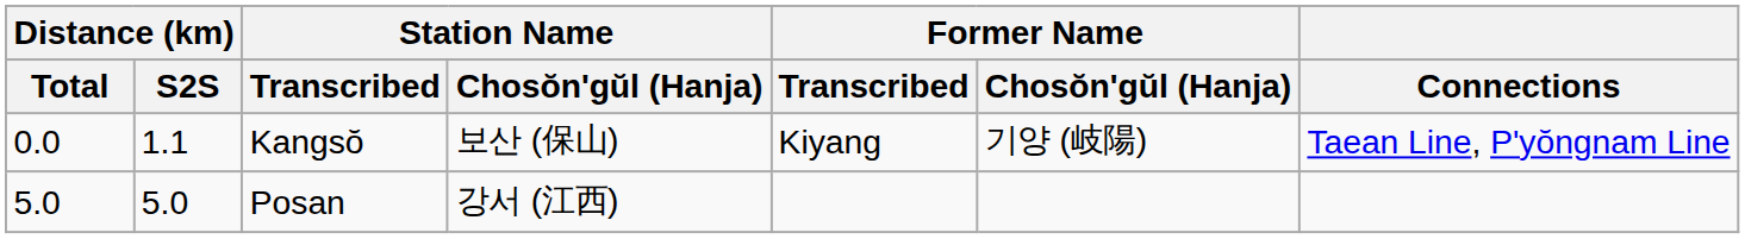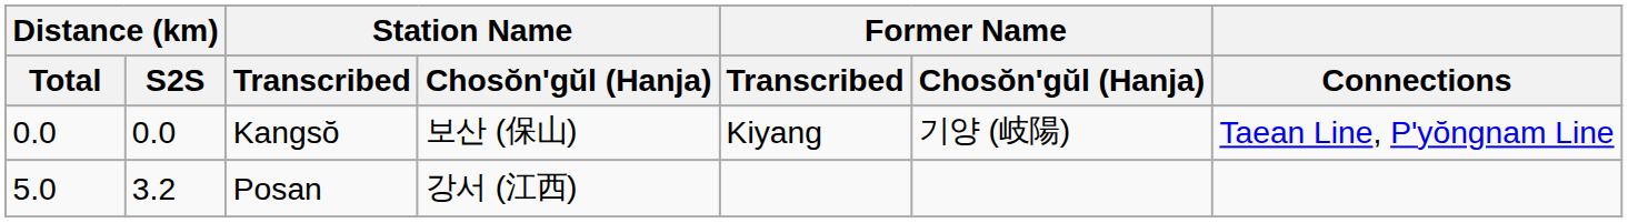Kangsŏ | Distance (km) / S2S: 1.1 -> 0.0
Posan | Distance (km) / S2S: 5.0 -> 3.2
